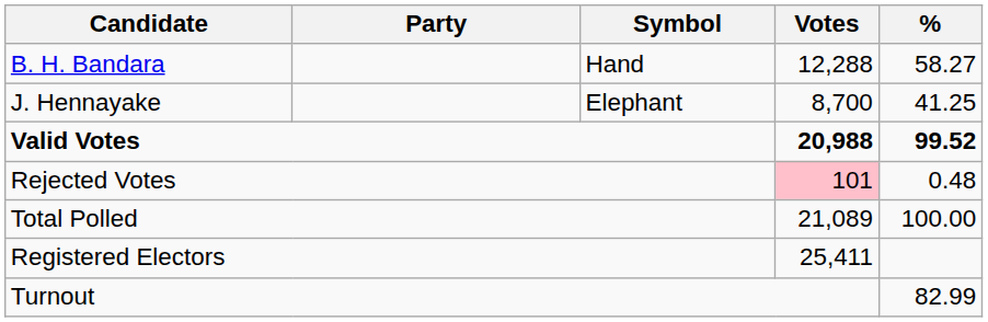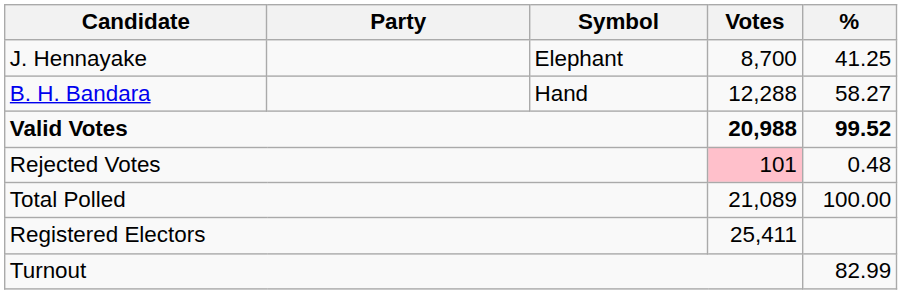rows swapped: B. H. Bandara <-> J. Hennayake
